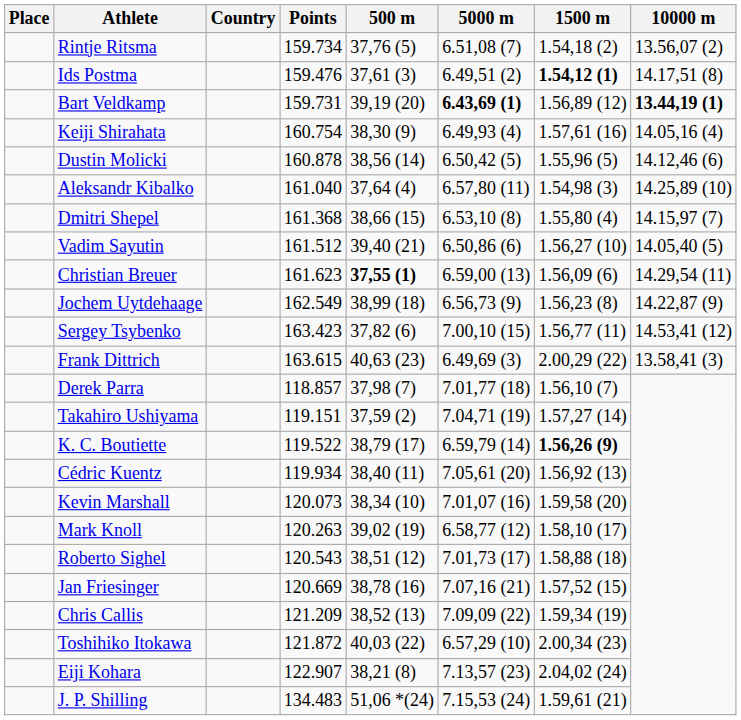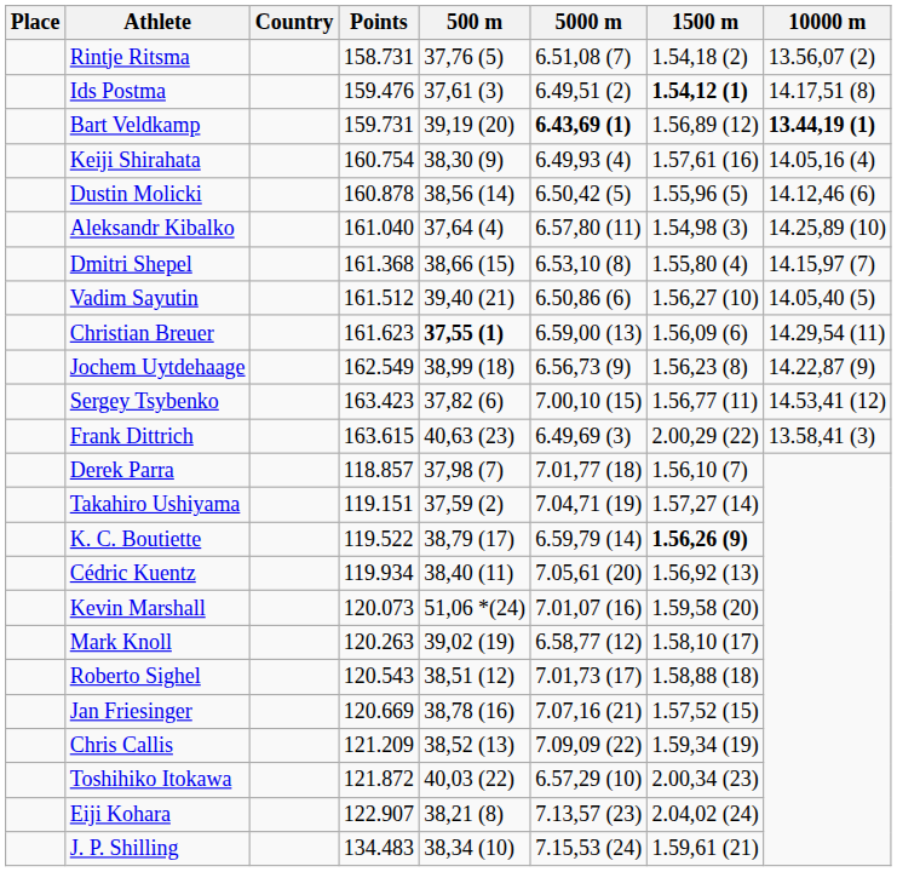Rintje Ritsma | Points: 159.734 -> 158.731
Kevin Marshall | 500 m: 38,34 (10) -> 51,06 *(24)
J. P. Shilling | 500 m: 51,06 *(24) -> 38,34 (10)
